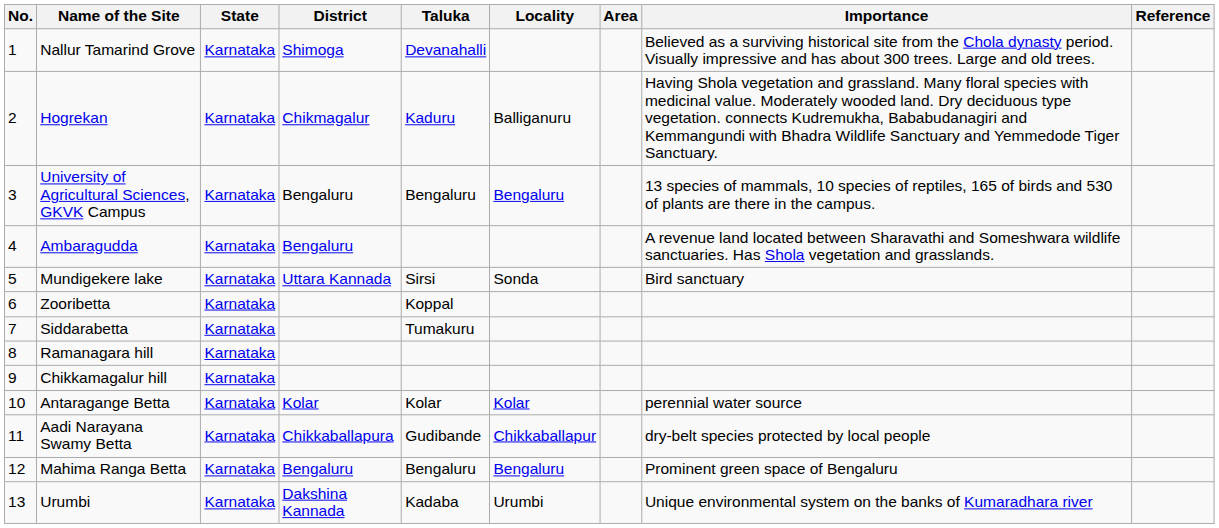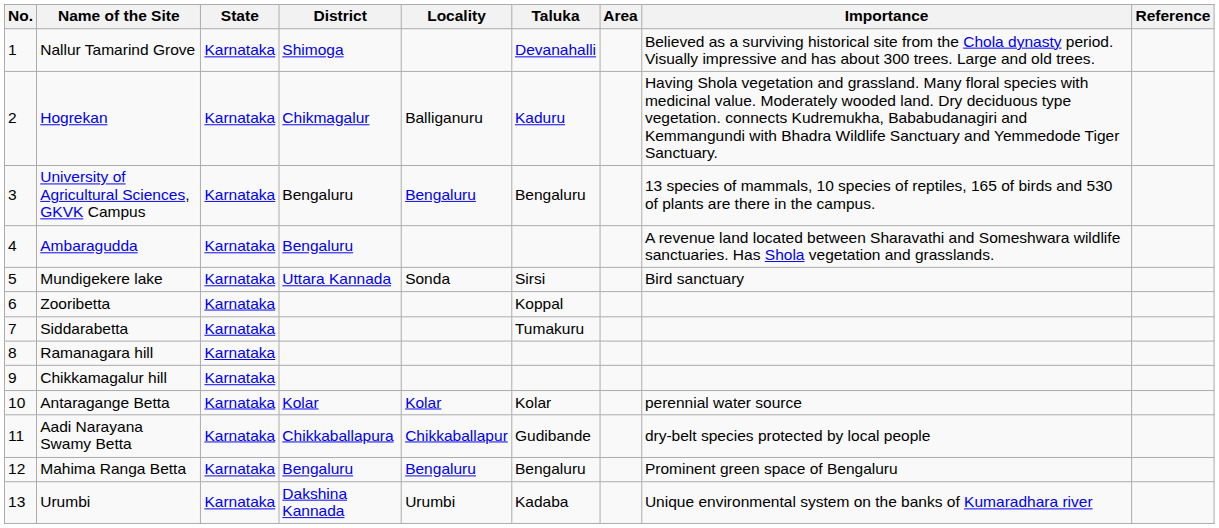columns swapped: Taluka <-> Locality
